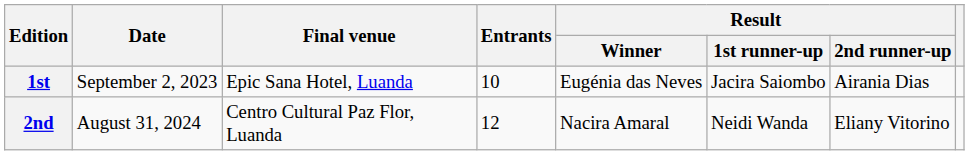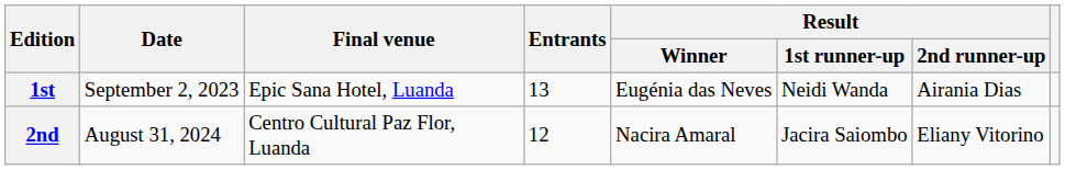1st | Entrants: 10 -> 13
1st | Result / 1st runner-up: Jacira Saiombo -> Neidi Wanda
2nd | Result / 1st runner-up: Neidi Wanda -> Jacira Saiombo
